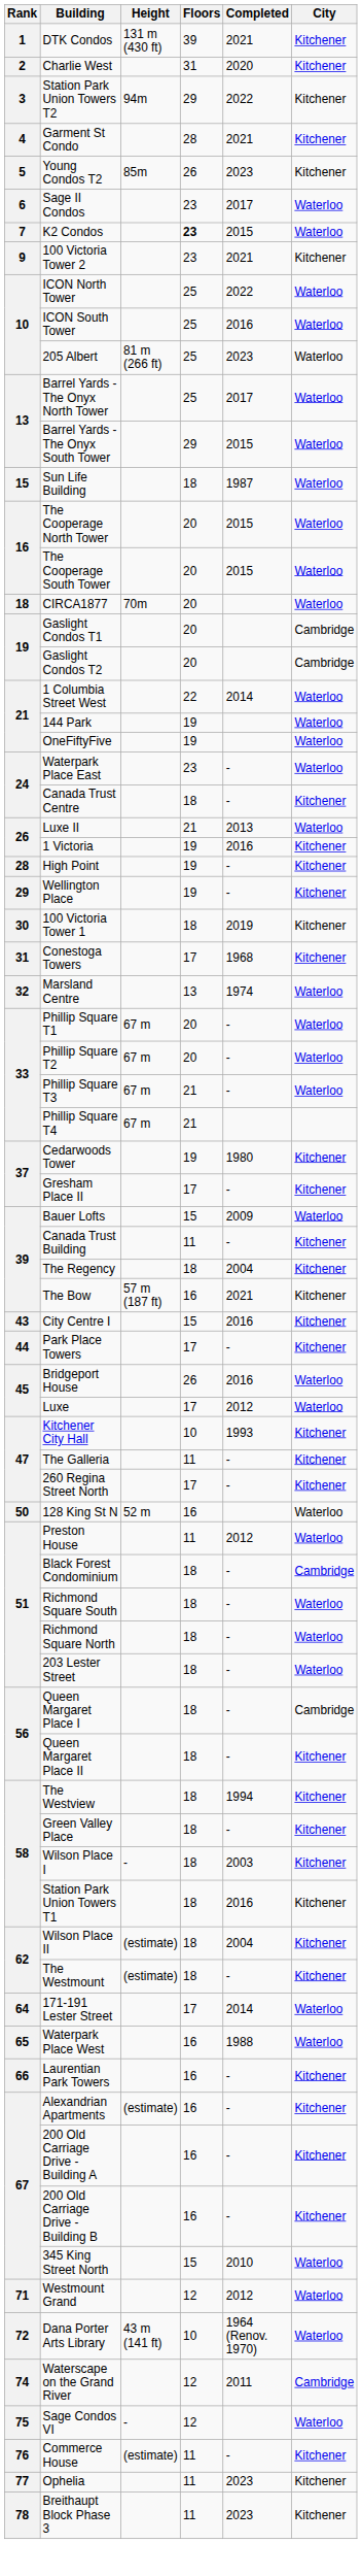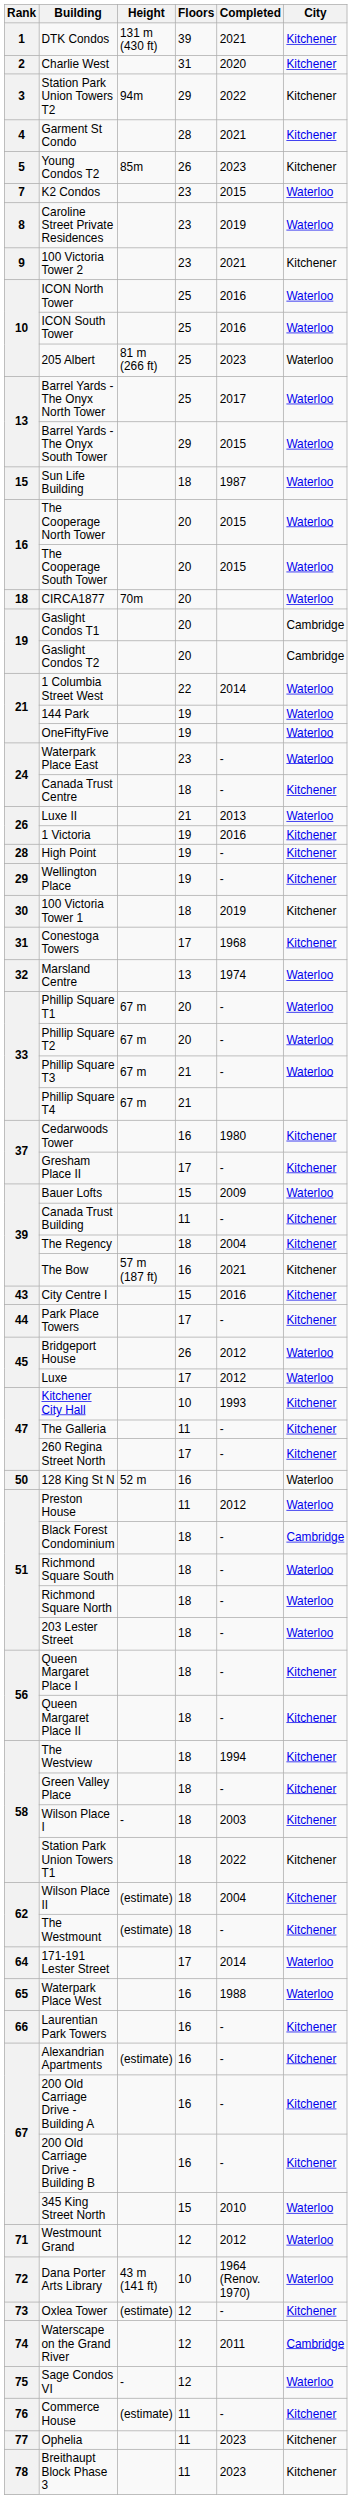- row: 6 | Sage II Condos | 23 | 2017 | Waterloo
K2 Condos | Floors: bold -> normal
+ row: 8 | Caroline Street Private Residences | 23 | 2019 | Waterloo
ICON North Tower | Completed: 2022 -> 2016
Cedarwoods Tower | Floors: 19 -> 16
Bridgeport House | Completed: 2016 -> 2012
Queen Margaret Place I | City: Cambridge -> Kitchener
Station Park Union Towers T1 | Completed: 2016 -> 2022
+ row: 73 | Oxlea Tower | (estimate) | 12 | - | Kitchener
